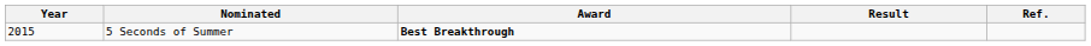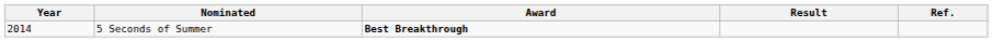5 Seconds of Summer | Year: 2015 -> 2014
